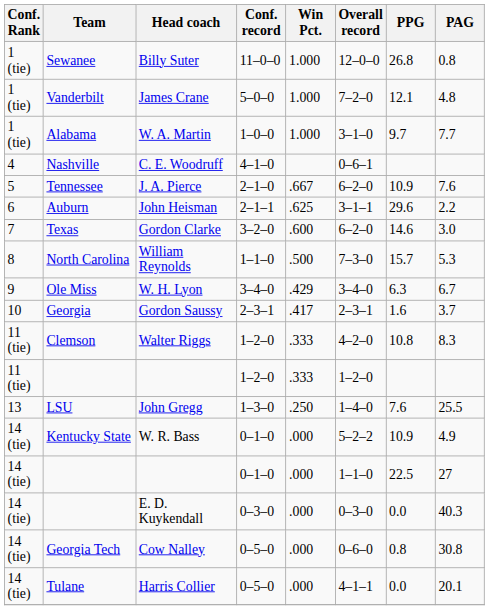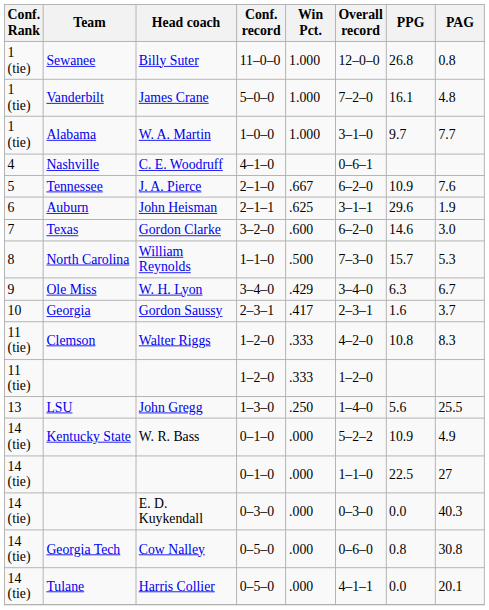James Crane | PPG: 12.1 -> 16.1
John Heisman | PAG: 2.2 -> 1.9
John Gregg | PPG: 7.6 -> 5.6
